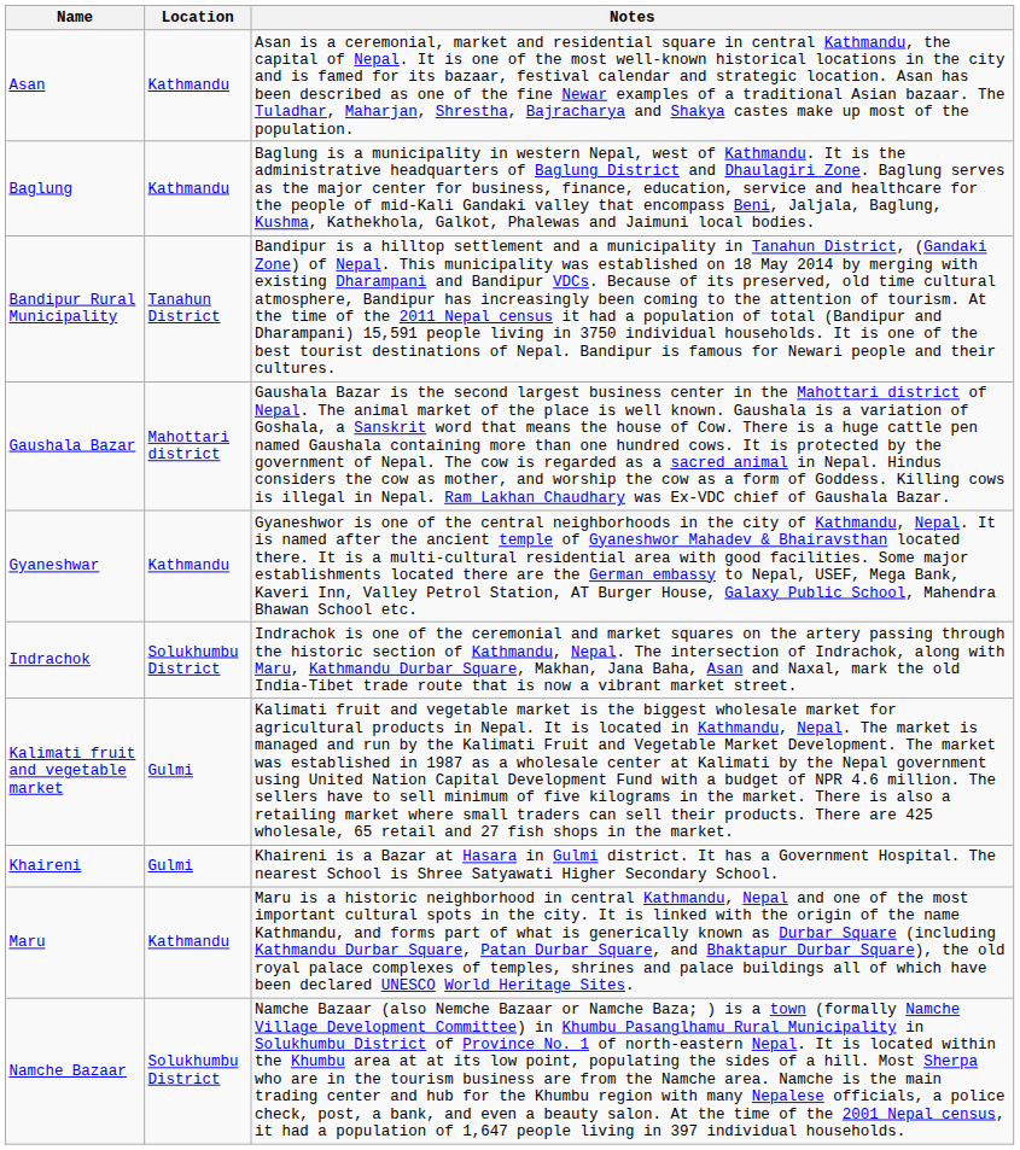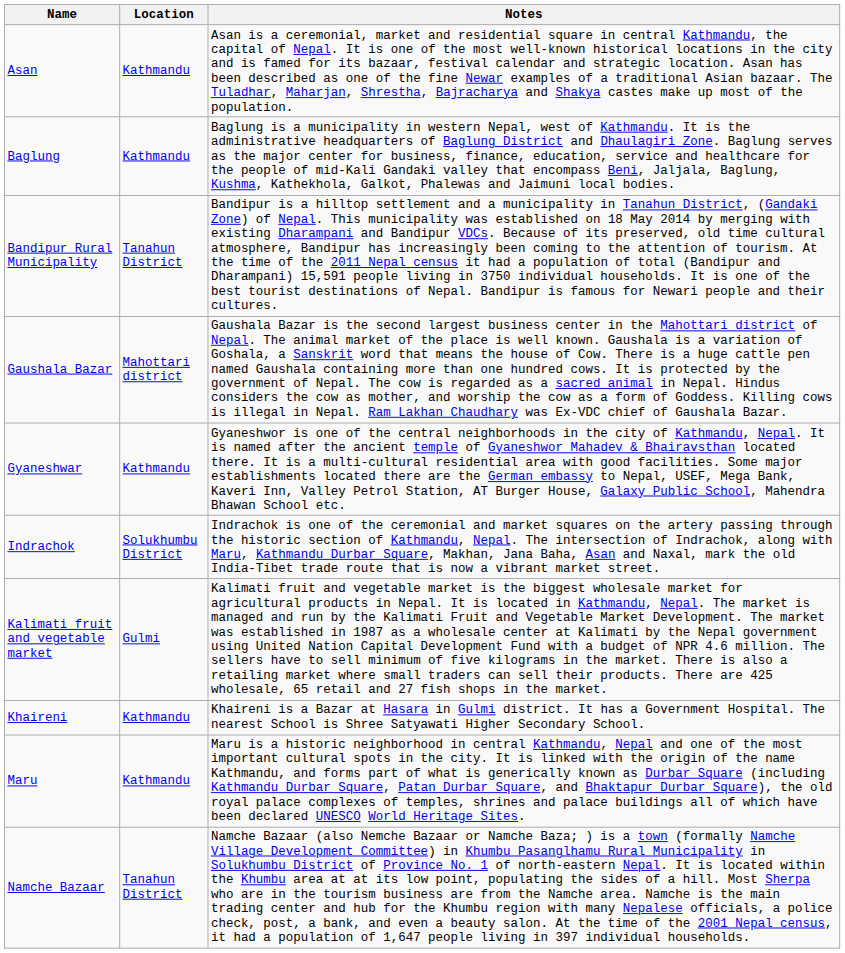Khaireni | Location: Gulmi -> Kathmandu
Namche Bazaar | Location: Solukhumbu District -> Tanahun District
